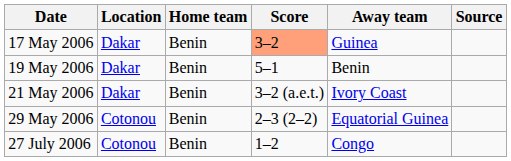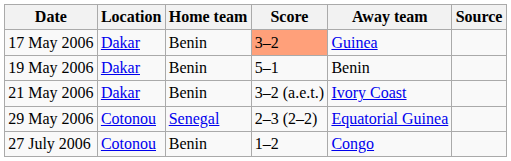29 May 2006 | Home team: Benin -> Senegal
